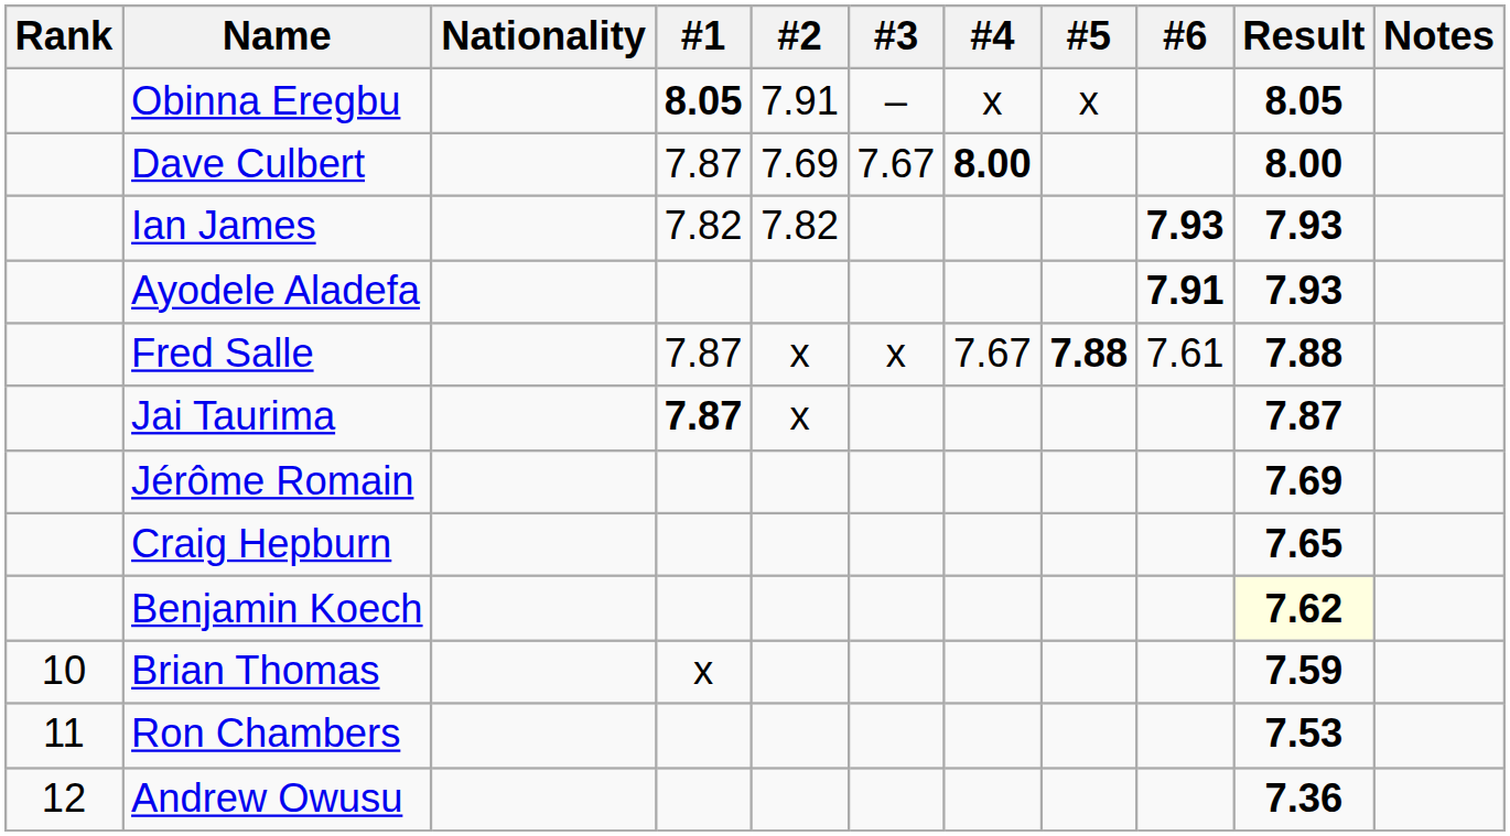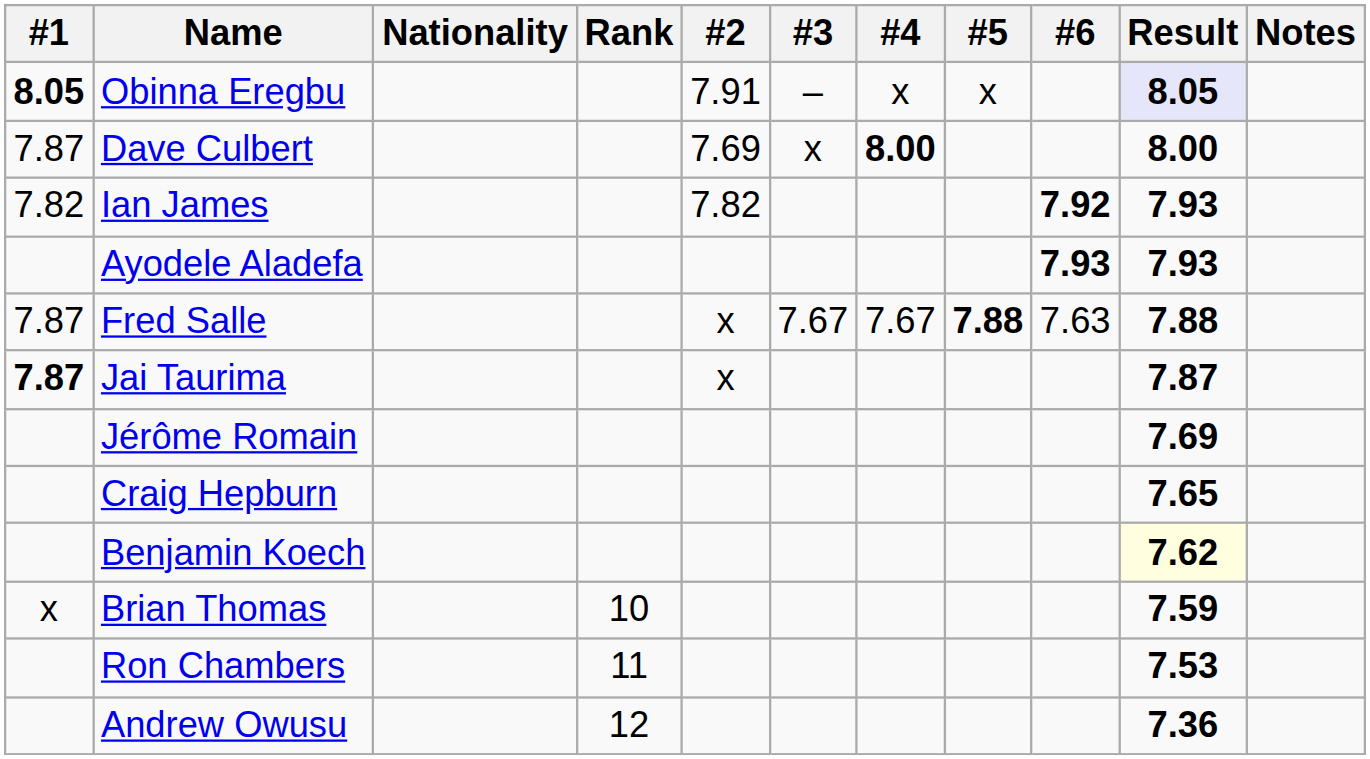columns swapped: Rank <-> #1
Obinna Eregbu | Result: no background -> lavender background
Dave Culbert | #3: 7.67 -> x
Ian James | #6: 7.93 -> 7.92
Ayodele Aladefa | #6: 7.91 -> 7.93
Fred Salle | #3: x -> 7.67
Fred Salle | #6: 7.61 -> 7.63
